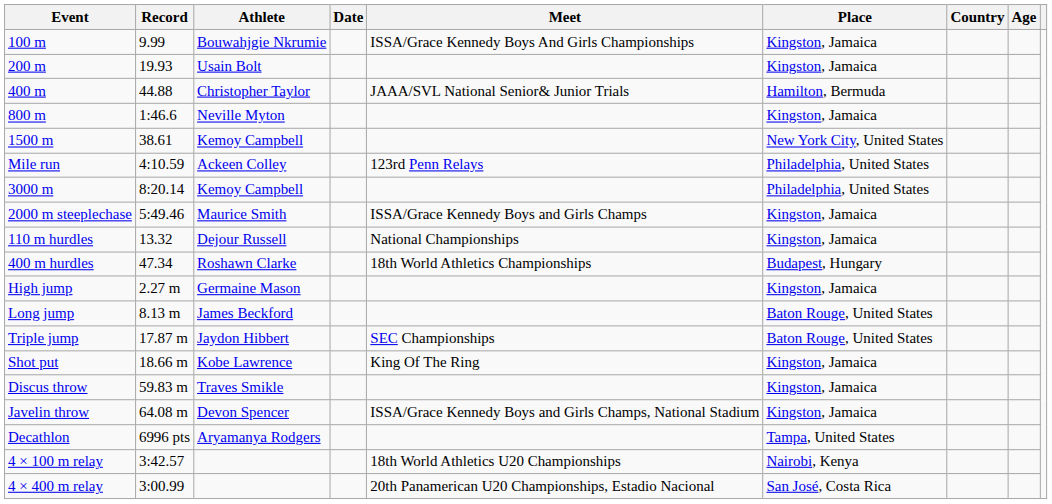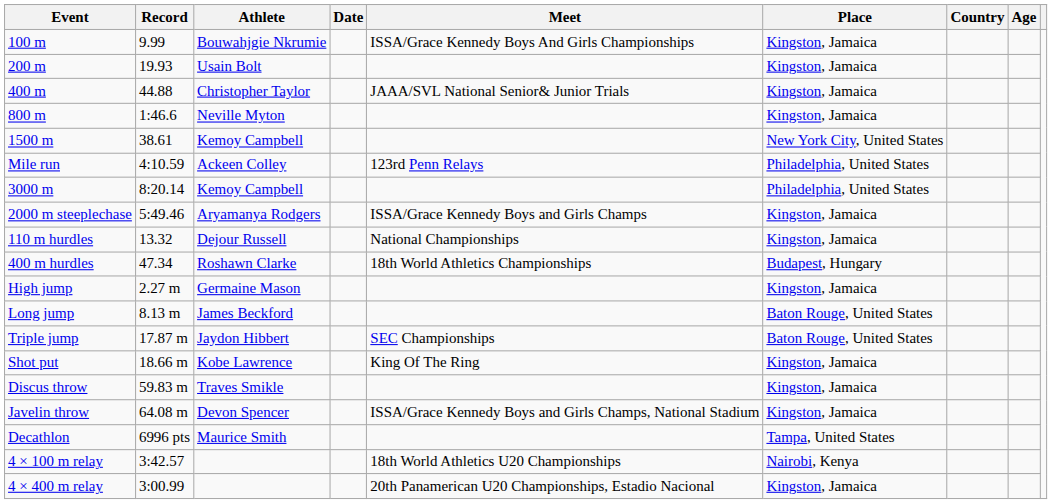400 m | Place: Hamilton, Bermuda -> Kingston, Jamaica
2000 m steeplechase | Athlete: Maurice Smith -> Aryamanya Rodgers
Decathlon | Athlete: Aryamanya Rodgers -> Maurice Smith
4 × 400 m relay | Place: San José, Costa Rica -> Kingston, Jamaica
